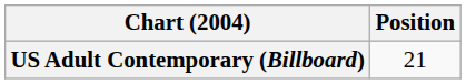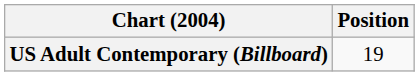US Adult Contemporary (Billboard) | Position: 21 -> 19
